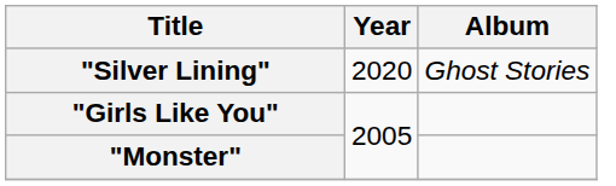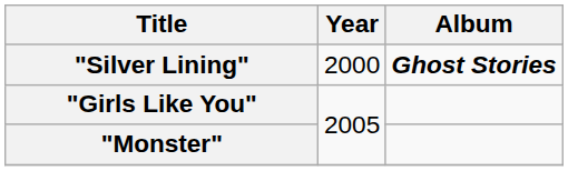"Silver Lining" | Year: 2020 -> 2000
"Silver Lining" | Album: normal -> bold
